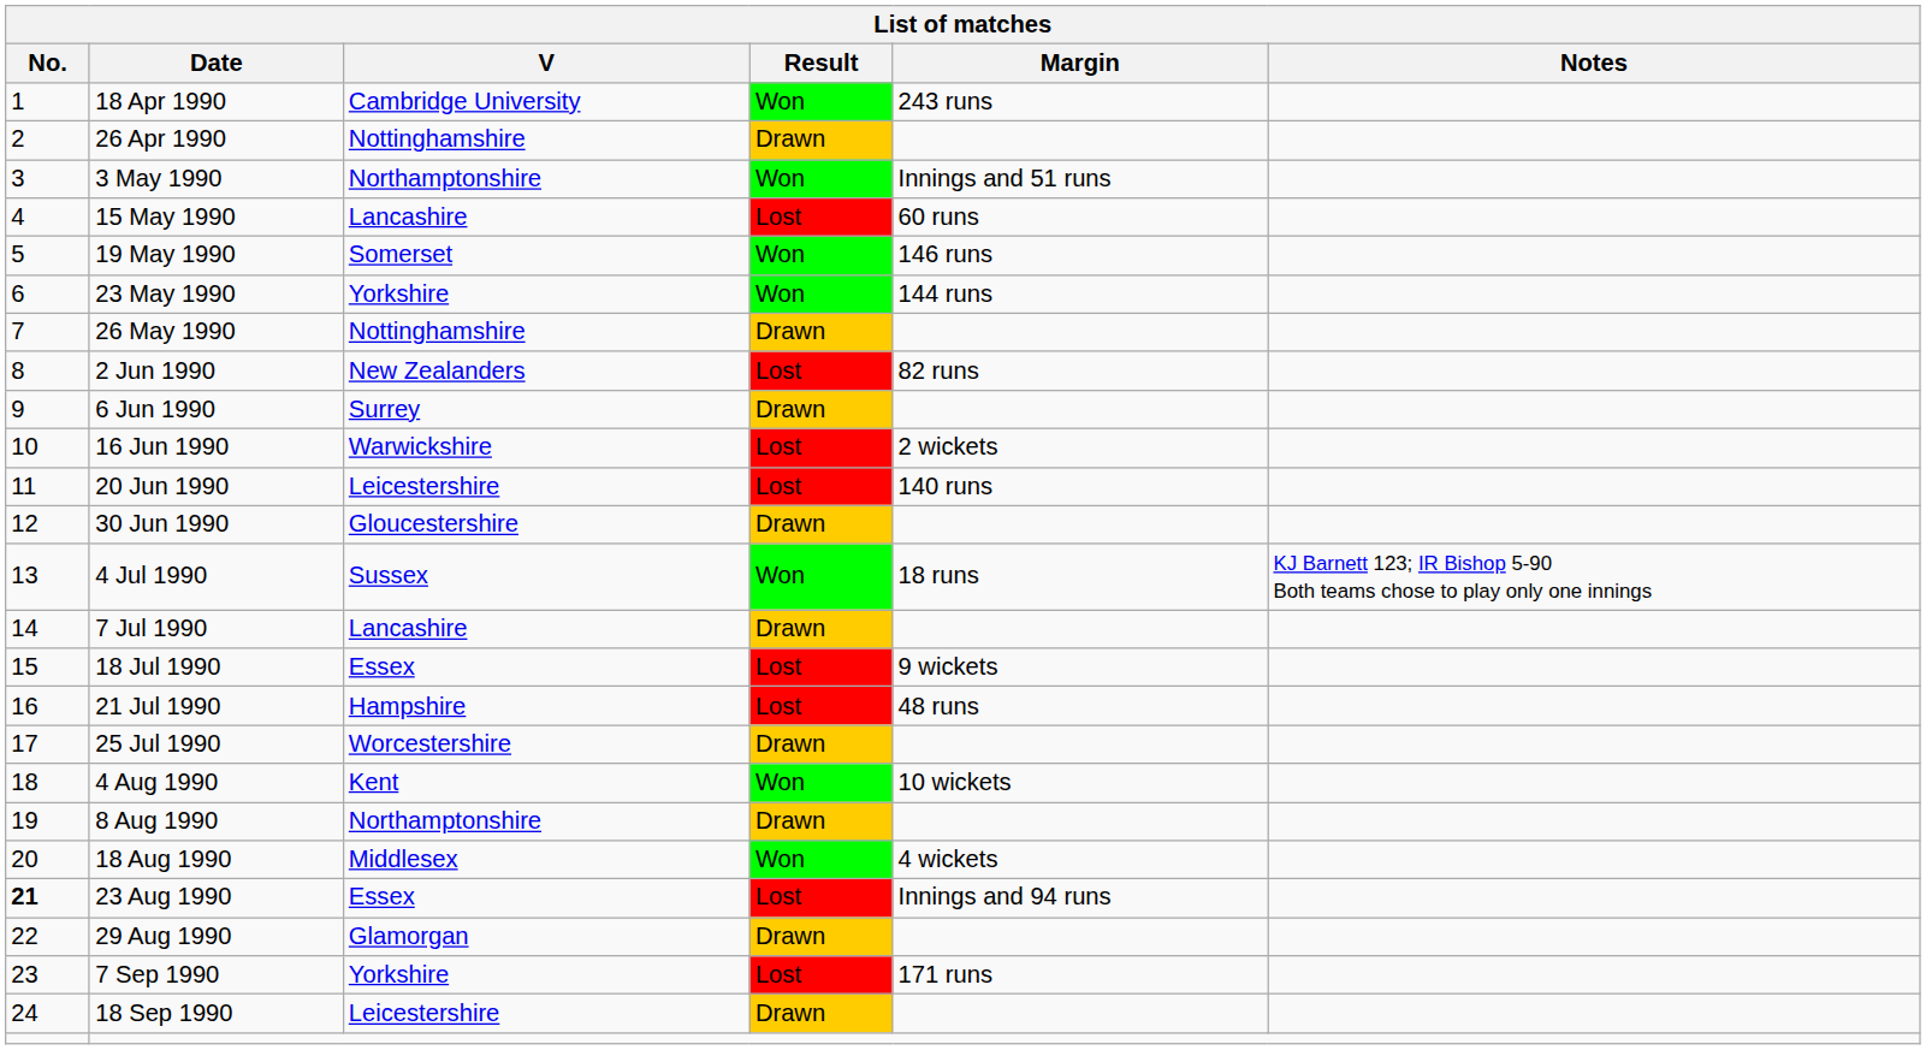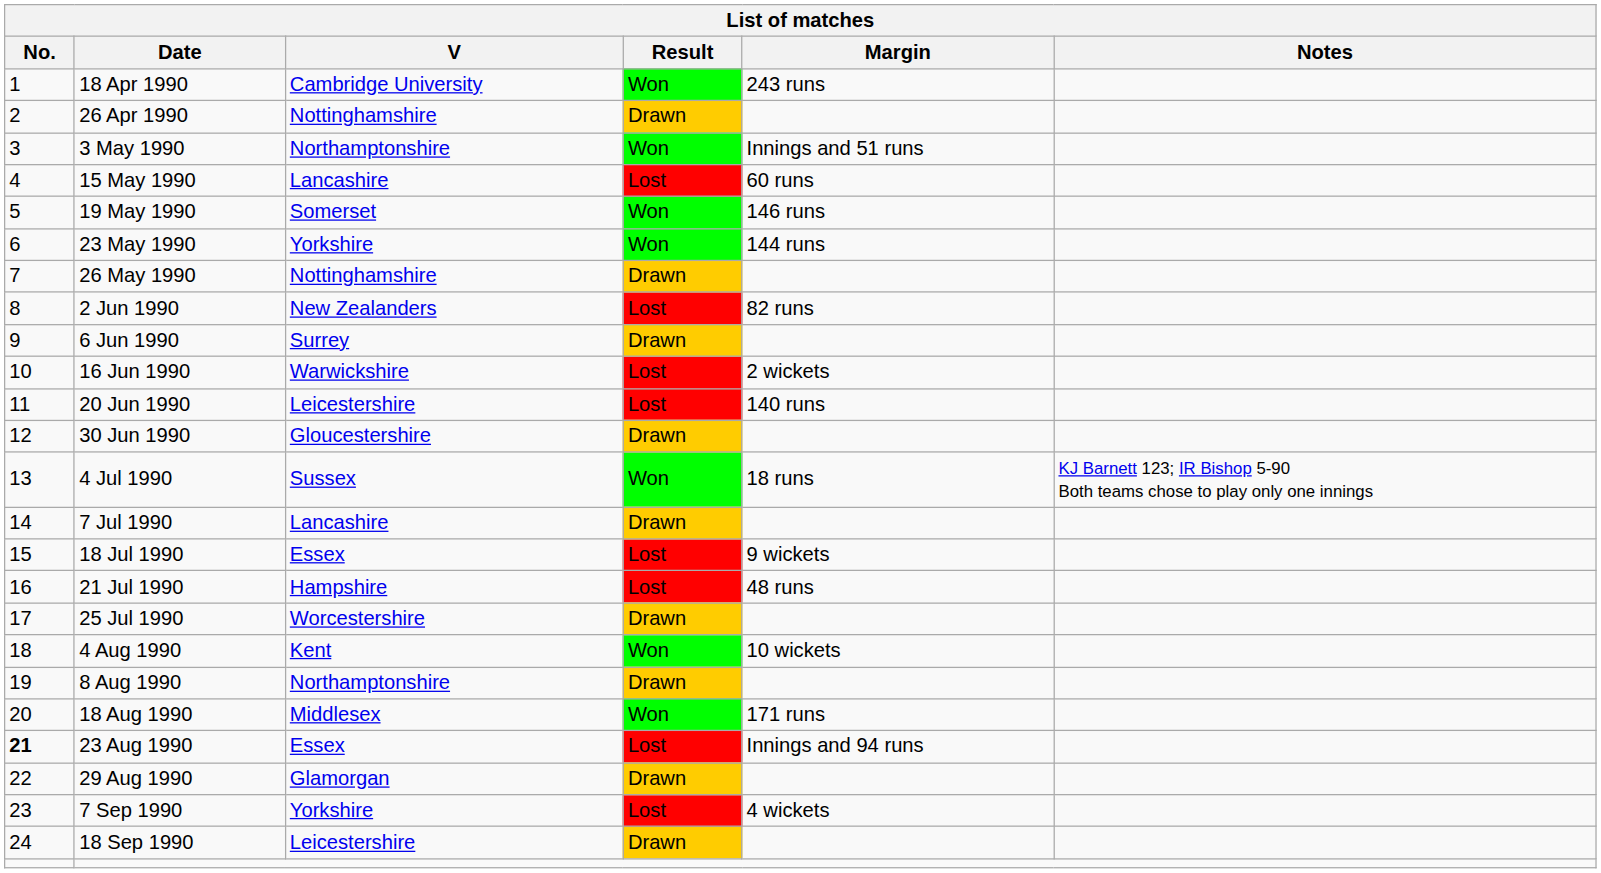18 Aug 1990 | Margin: 4 wickets -> 171 runs
7 Sep 1990 | Margin: 171 runs -> 4 wickets
